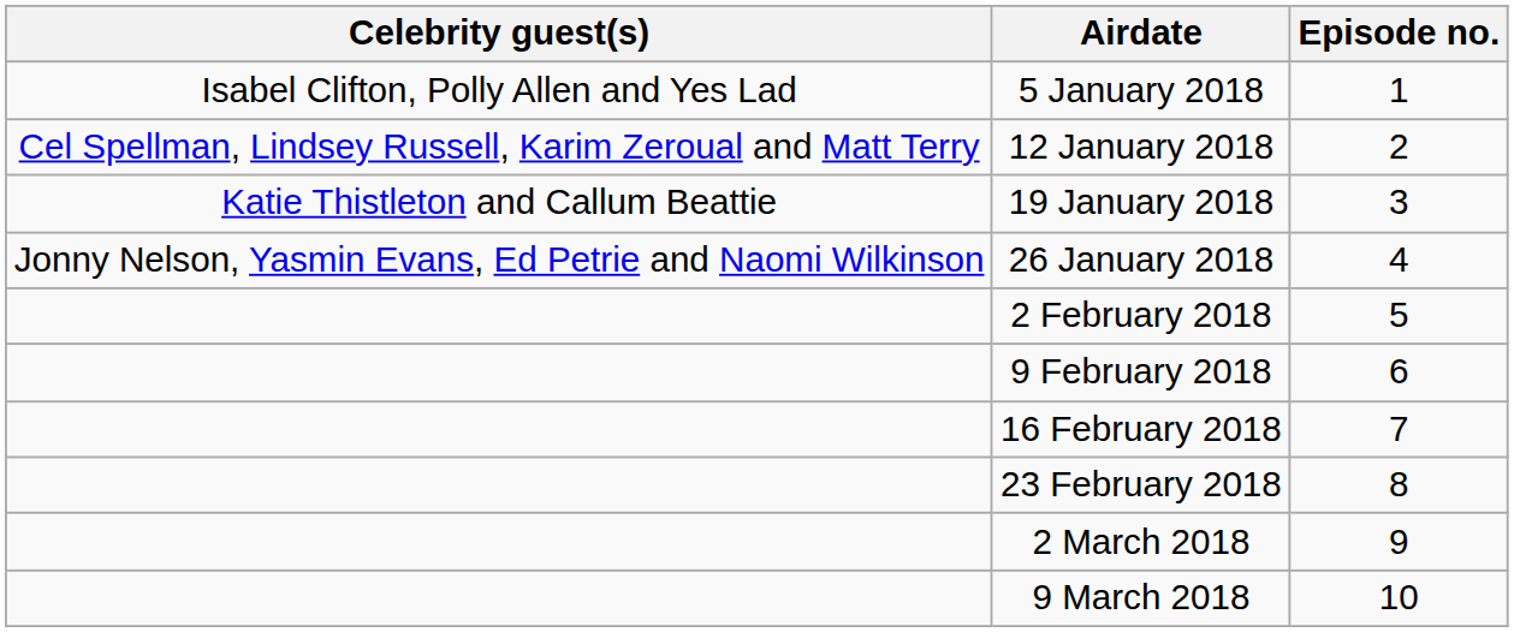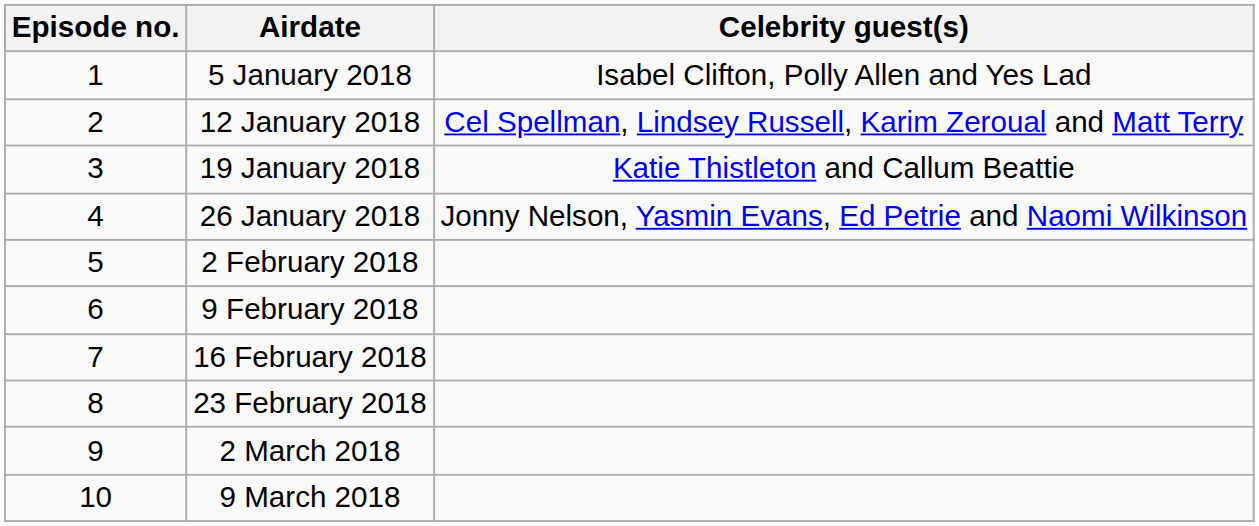columns swapped: Episode no. <-> Celebrity guest(s)
